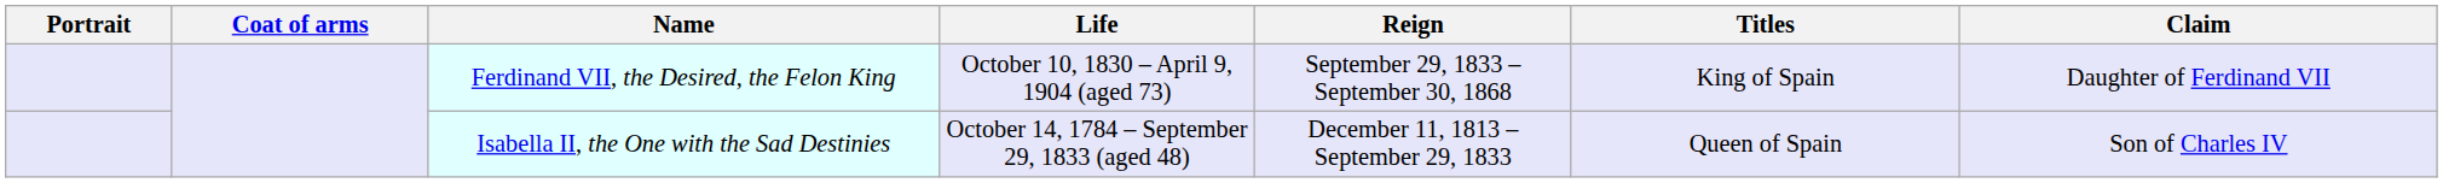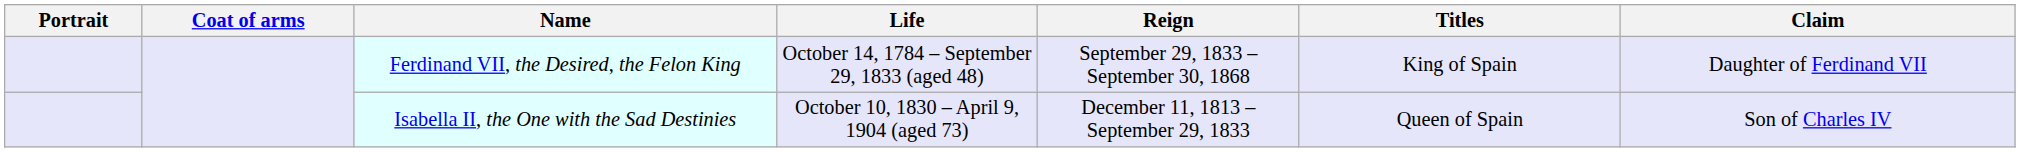Ferdinand VII, the Desired, the Felon King | Life: October 10, 1830 – April 9, 1904 (aged 73) -> October 14, 1784 – September 29, 1833 (aged 48)
Isabella II, the One with the Sad Destinies | Life: October 14, 1784 – September 29, 1833 (aged 48) -> October 10, 1830 – April 9, 1904 (aged 73)
